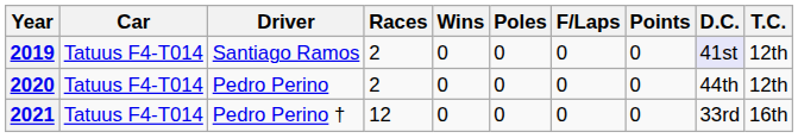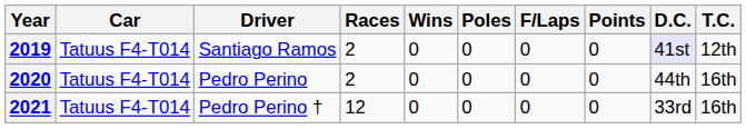2020 | T.C.: 12th -> 16th
